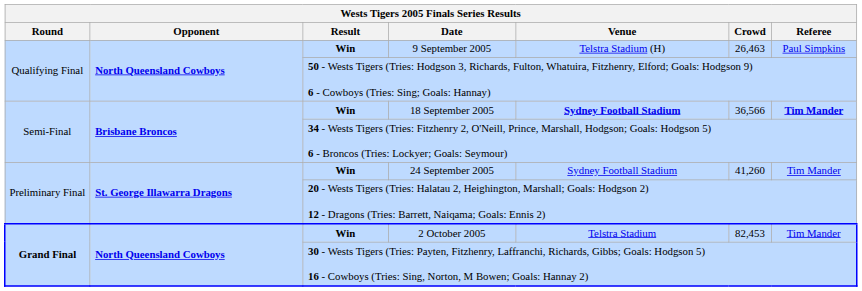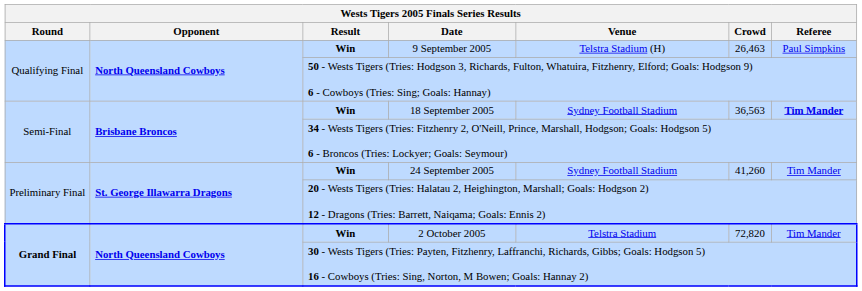18 September 2005 | Venue: bold -> normal
18 September 2005 | Crowd: 36,566 -> 36,563
2 October 2005 | Crowd: 82,453 -> 72,820
